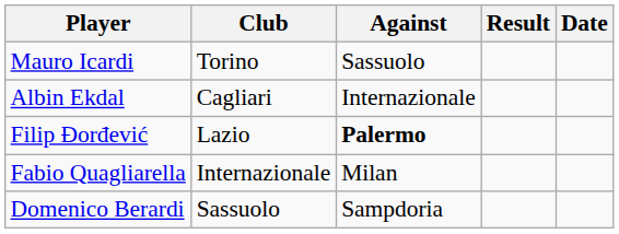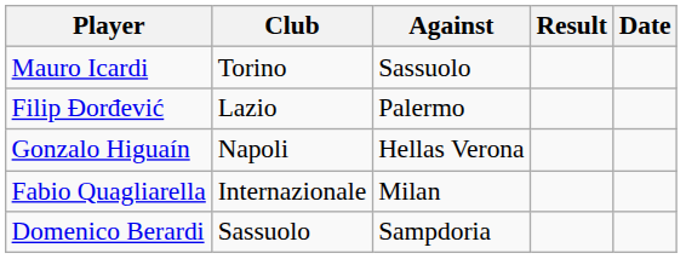- row: Albin Ekdal | Cagliari | Internazionale
Filip Đorđević | Against: bold -> normal
+ row: Gonzalo Higuaín | Napoli | Hellas Verona
